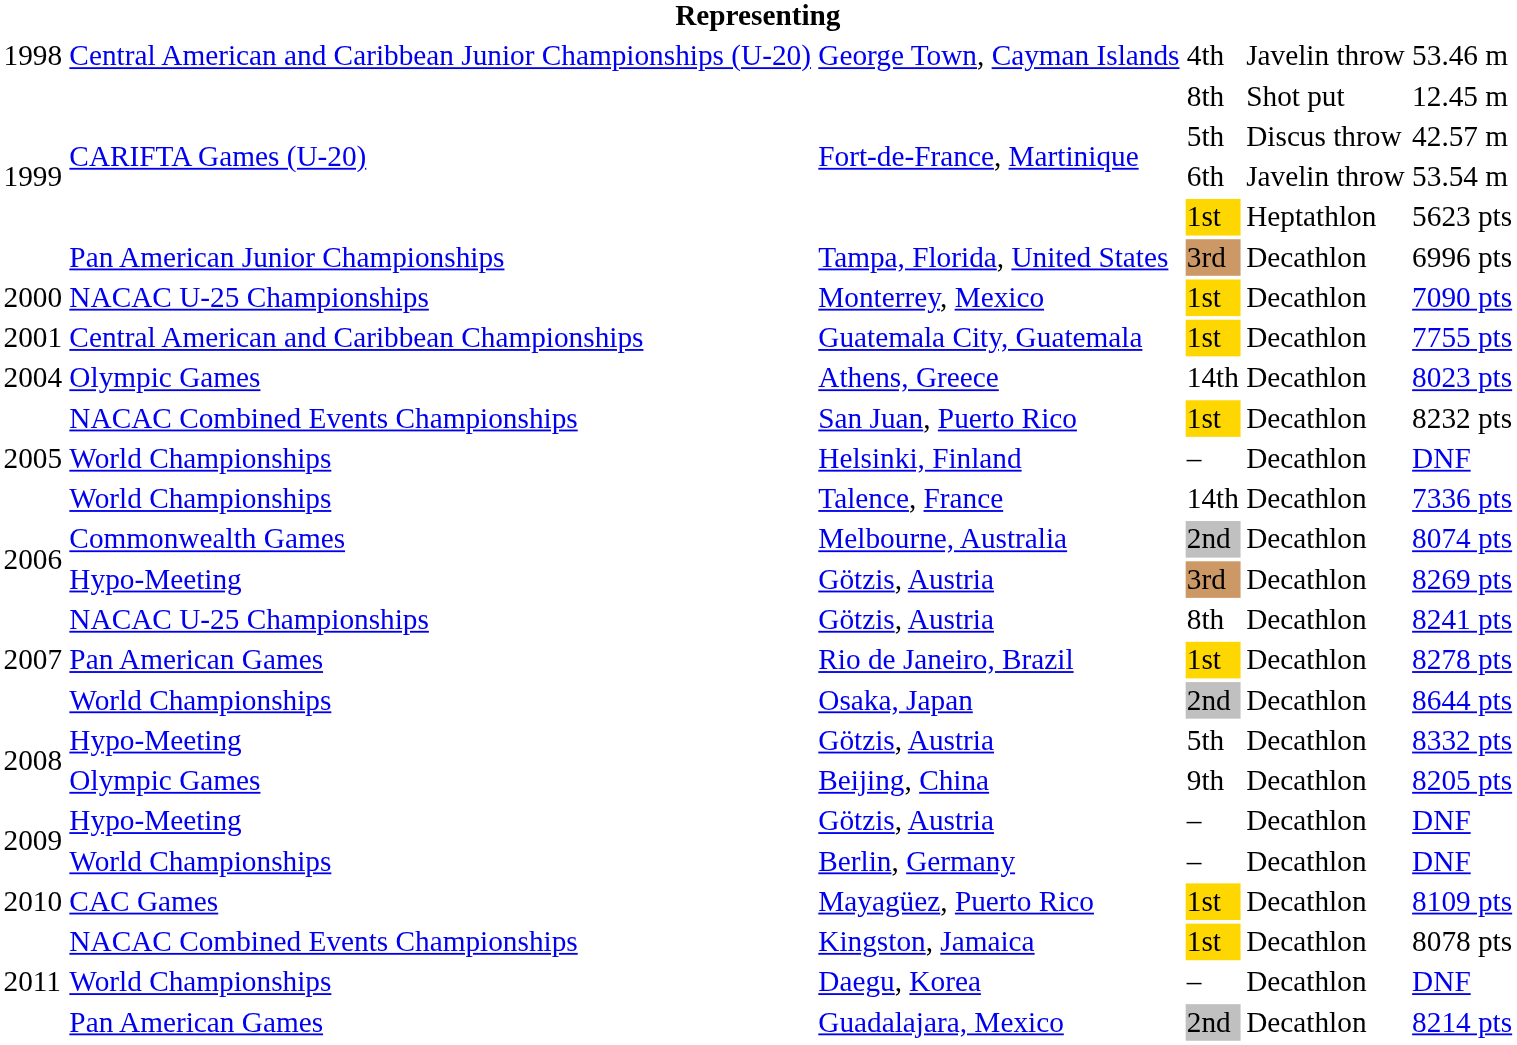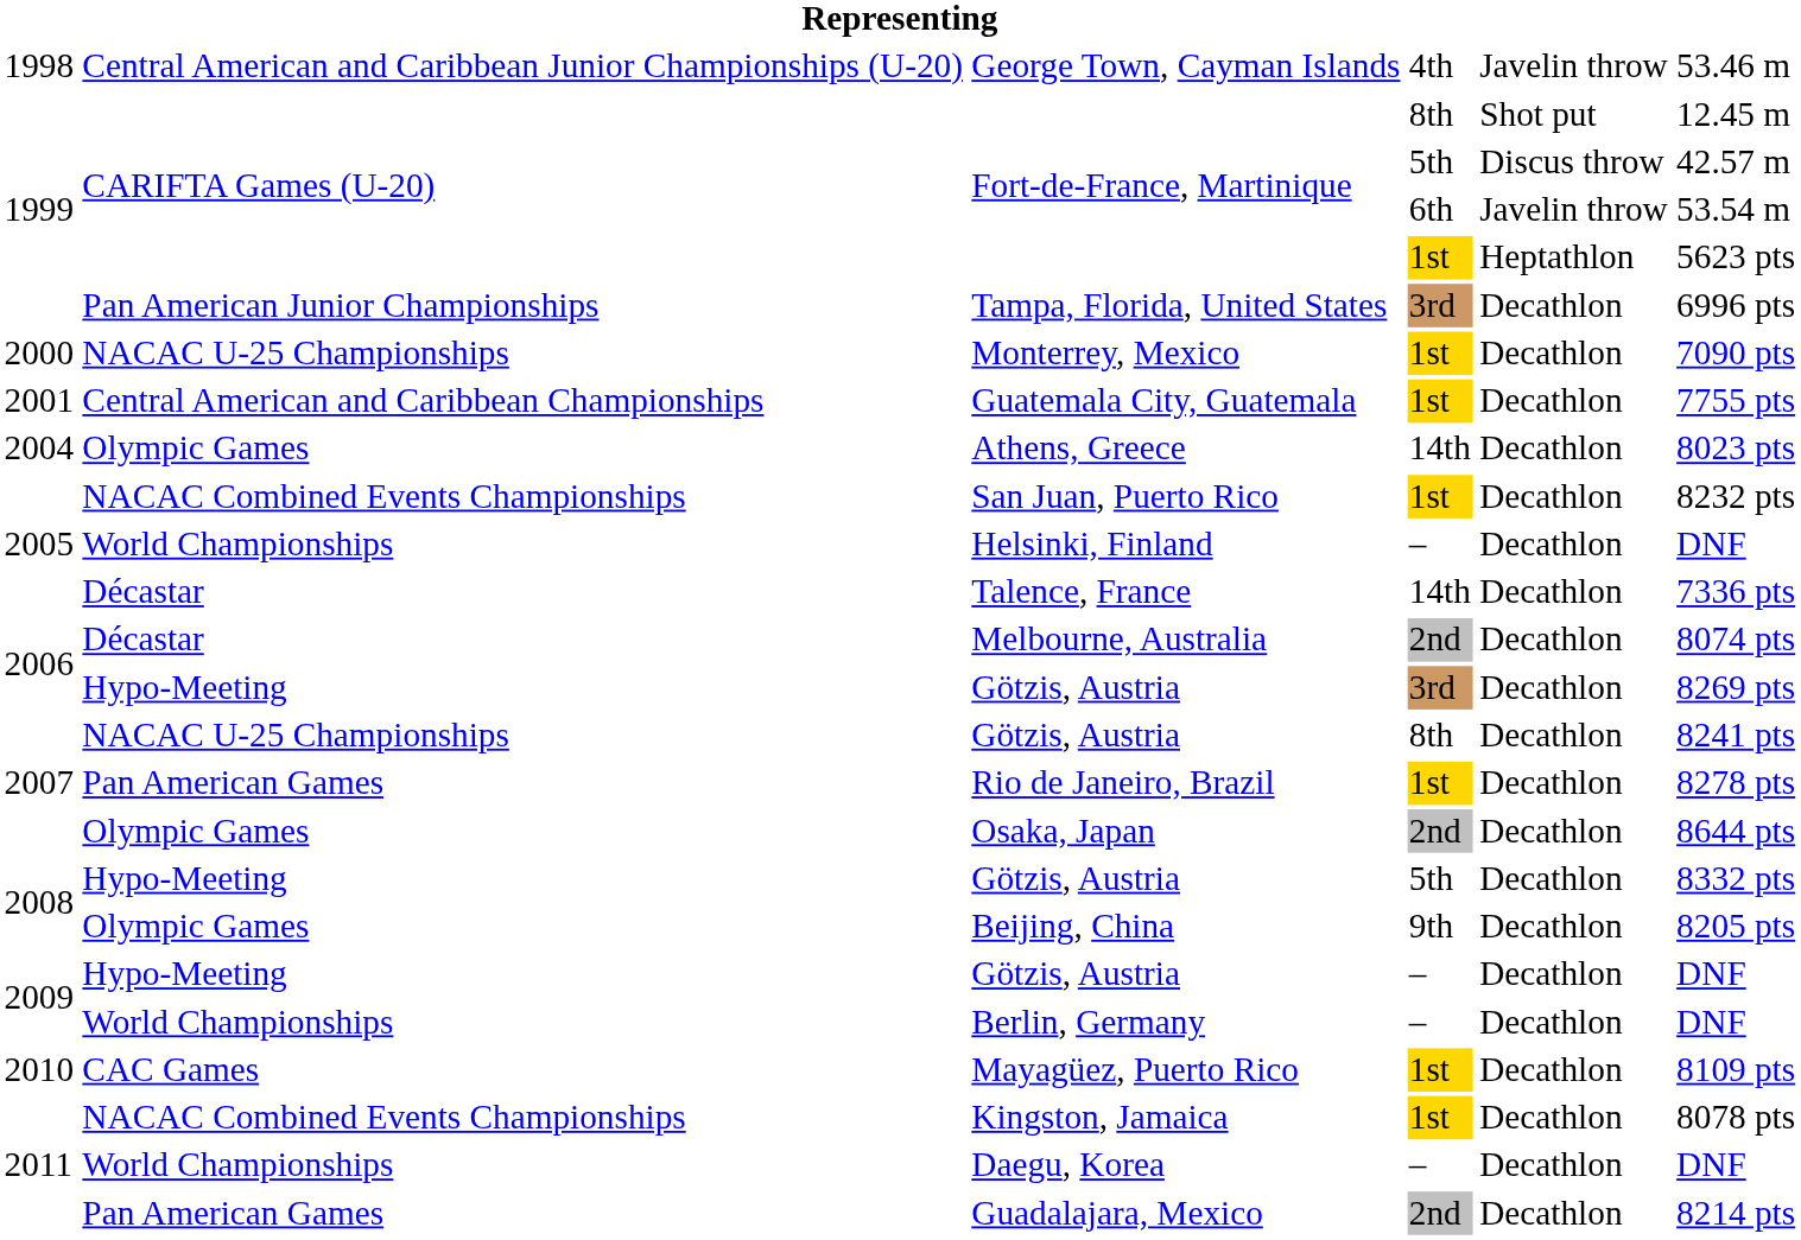Talence, France | column 2: World Championships -> Décastar
Melbourne, Australia | column 2: Commonwealth Games -> Décastar
Osaka, Japan | column 2: World Championships -> Olympic Games
